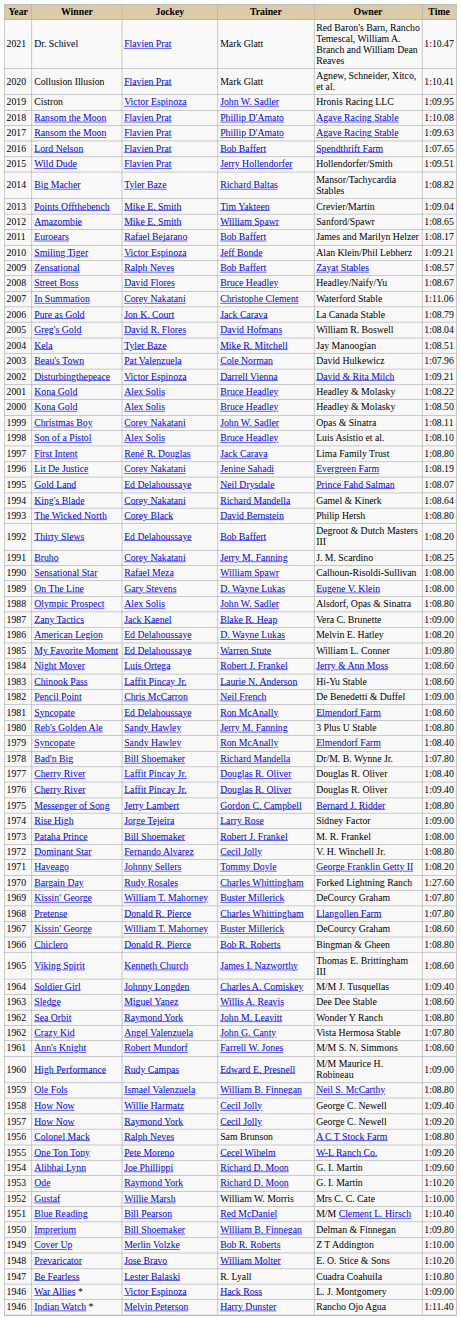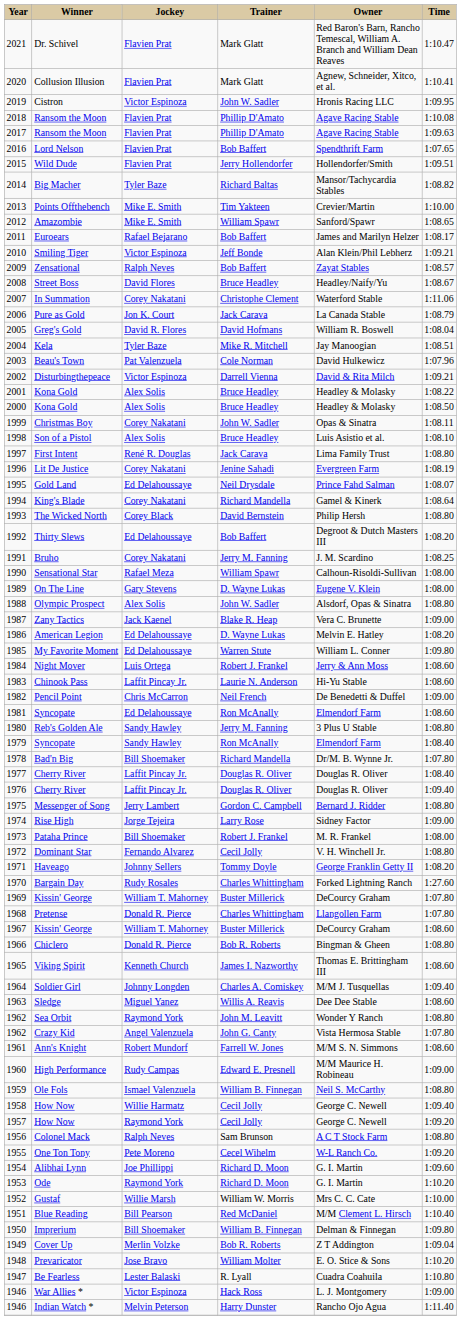Points Offthebench | Time: 1:09.04 -> 1:10.00
Cover Up | Time: 1:10.00 -> 1:09.04
